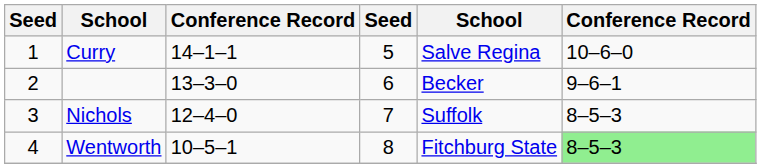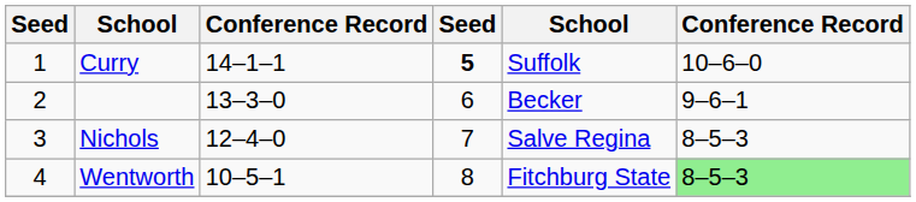Curry | column 4: normal -> bold
Curry | column 5: Salve Regina -> Suffolk
Nichols | column 5: Suffolk -> Salve Regina
